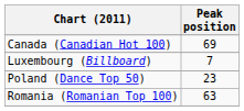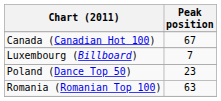Canada (Canadian Hot 100) | Peak position: 69 -> 67
